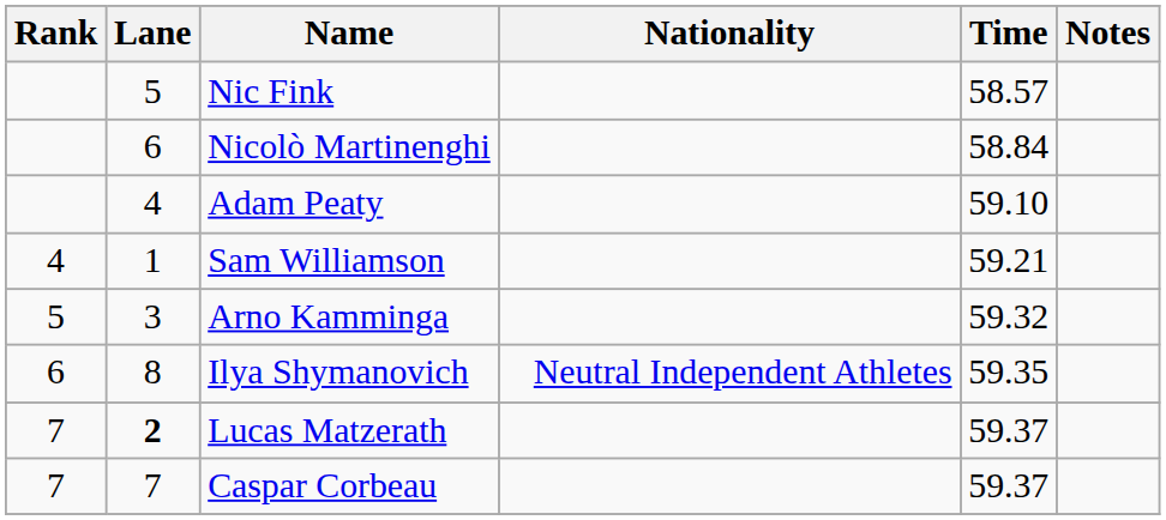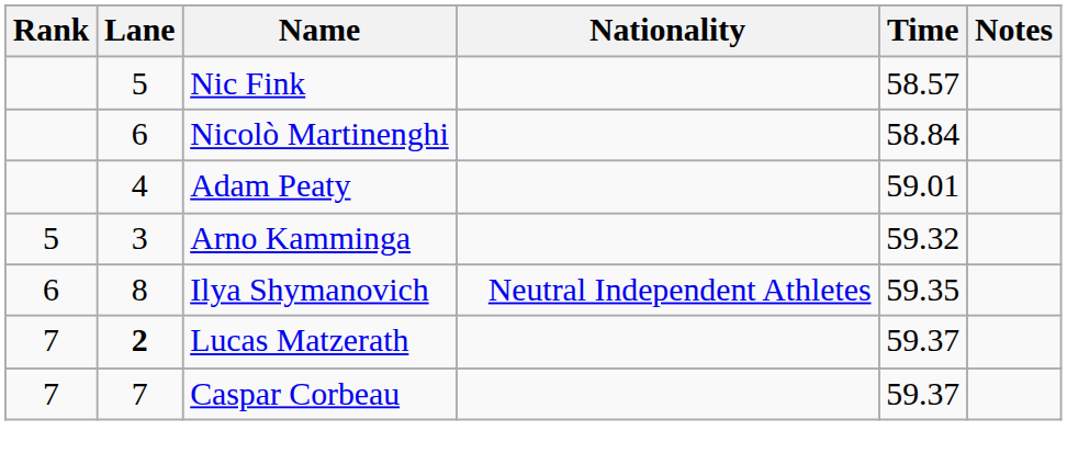Adam Peaty | Time: 59.10 -> 59.01
- row: 4 | 1 | Sam Williamson | 59.21
